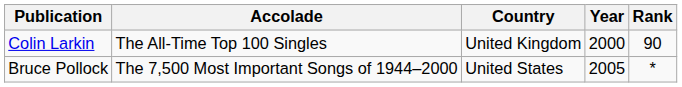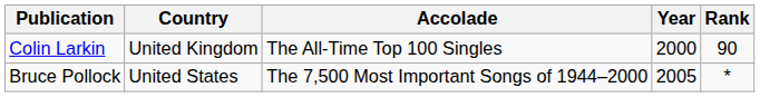columns swapped: Country <-> Accolade
